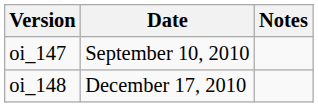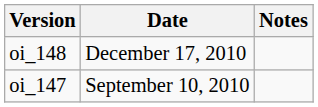rows swapped: oi_147 <-> oi_148
